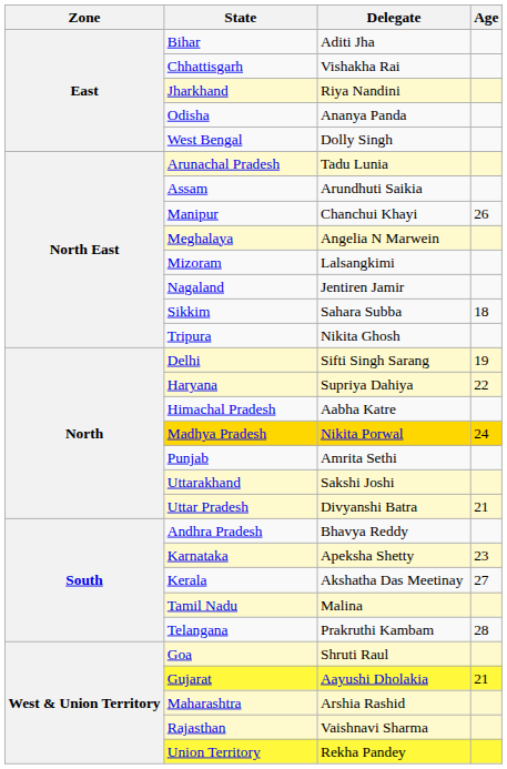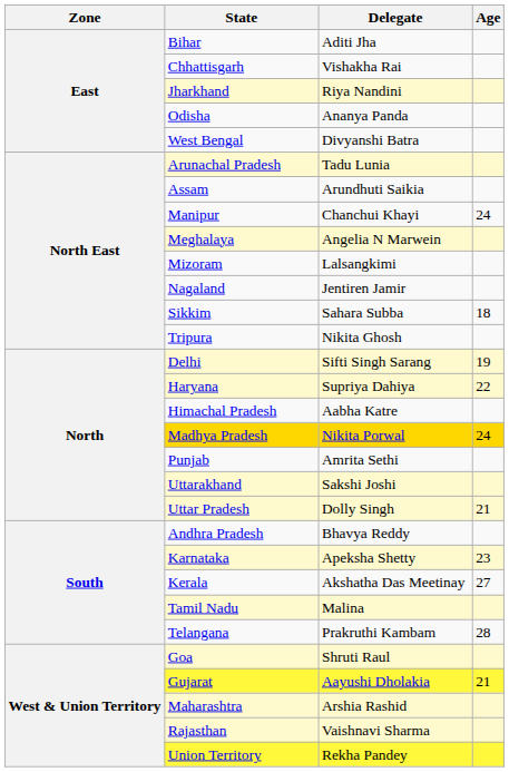West Bengal | Delegate: Dolly Singh -> Divyanshi Batra
Manipur | Age: 26 -> 24
Uttar Pradesh | Delegate: Divyanshi Batra -> Dolly Singh
